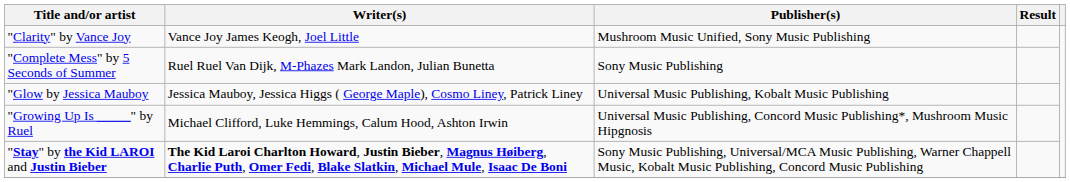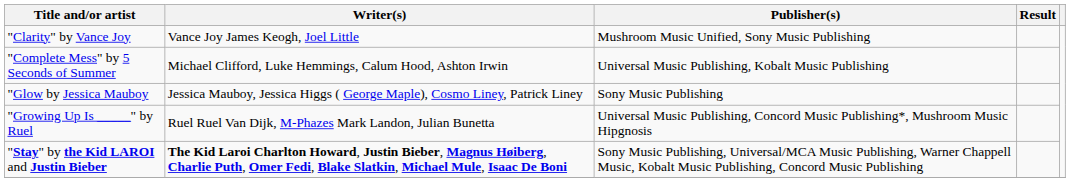"Complete Mess" by 5 Seconds of Summer | Writer(s): Ruel Ruel Van Dijk, M-Phazes Mark Landon, Julian Bunetta -> Michael Clifford, Luke Hemmings, Calum Hood, Ashton Irwin
"Complete Mess" by 5 Seconds of Summer | Publisher(s): Sony Music Publishing -> Universal Music Publishing, Kobalt Music Publishing
"Glow by Jessica Mauboy | Publisher(s): Universal Music Publishing, Kobalt Music Publishing -> Sony Music Publishing
"Growing Up Is _____" by Ruel | Writer(s): Michael Clifford, Luke Hemmings, Calum Hood, Ashton Irwin -> Ruel Ruel Van Dijk, M-Phazes Mark Landon, Julian Bunetta
